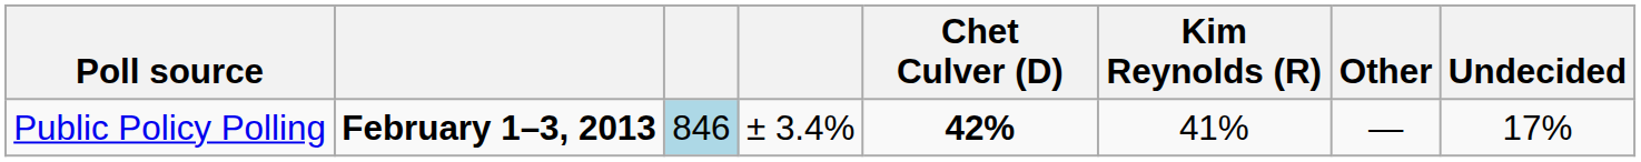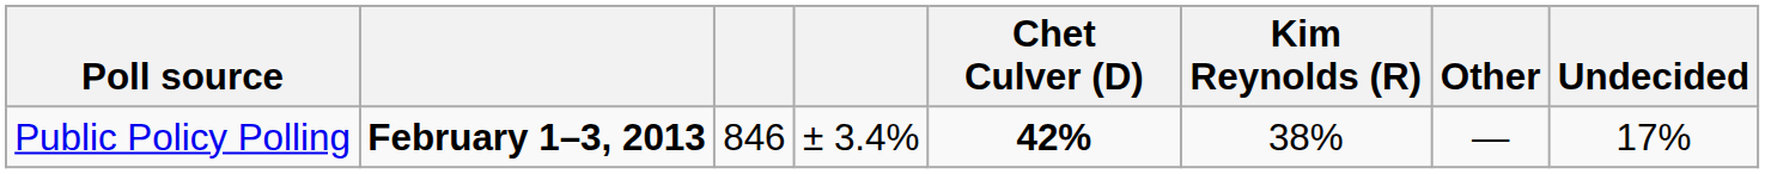Public Policy Polling | column 3: lightblue background -> no background
Public Policy Polling | Kim Reynolds (R): 41% -> 38%
